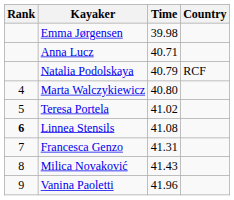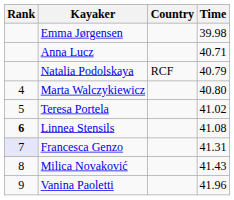columns swapped: Country <-> Time
Francesca Genzo | Rank: no background -> lavender background
